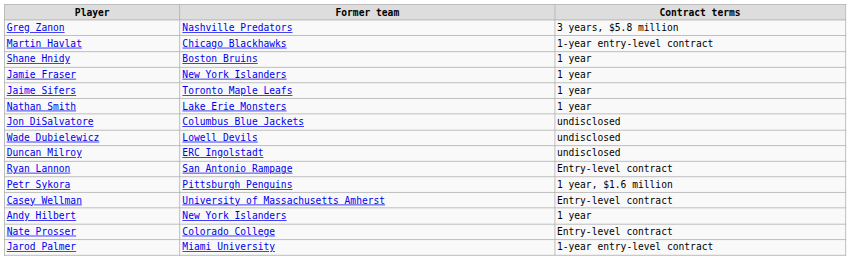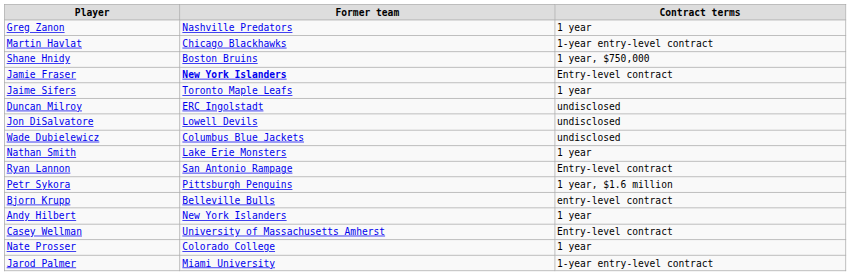Greg Zanon | Contract terms: 3 years, $5.8 million -> 1 year
Shane Hnidy | Contract terms: 1 year -> 1 year, $750,000
Jamie Fraser | Former team: normal -> bold
Jamie Fraser | Contract terms: 1 year -> Entry-level contract
rows swapped: Duncan Milroy <-> Nathan Smith
Jon DiSalvatore | Former team: Columbus Blue Jackets -> Lowell Devils
Wade Dubielewicz | Former team: Lowell Devils -> Columbus Blue Jackets
+ row: Bjorn Krupp | Belleville Bulls | entry-level contract
rows swapped: Andy Hilbert <-> Casey Wellman
Nate Prosser | Contract terms: Entry-level contract -> 1 year
